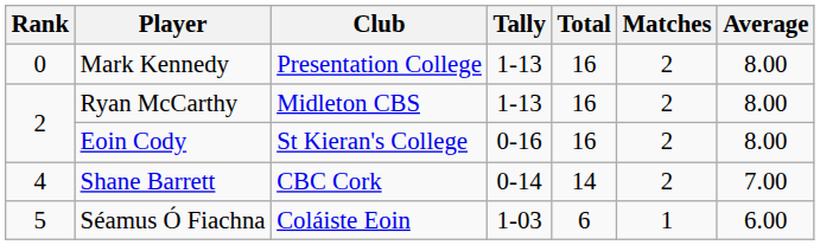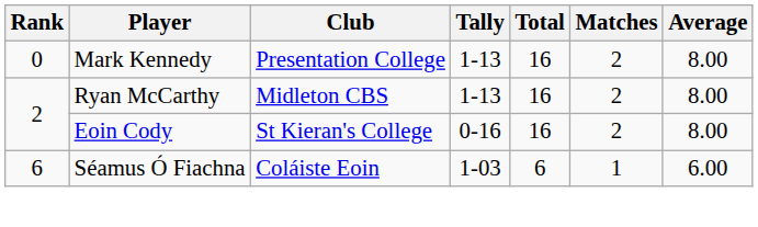- row: 4 | Shane Barrett | CBC Cork | 0-14 | 14 | 2 | 7.00
Séamus Ó Fiachna | Rank: 5 -> 6
